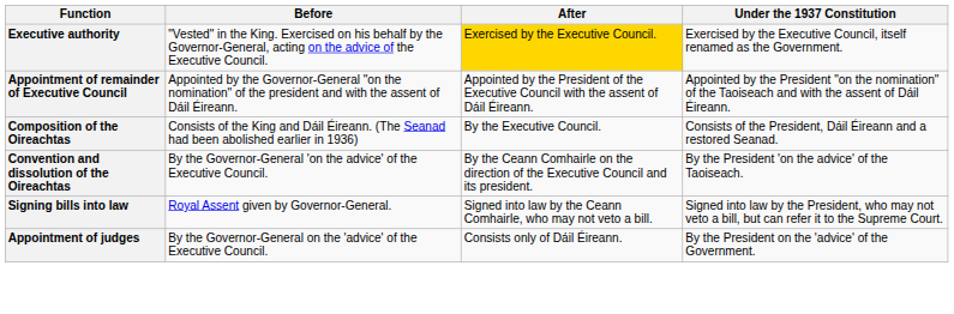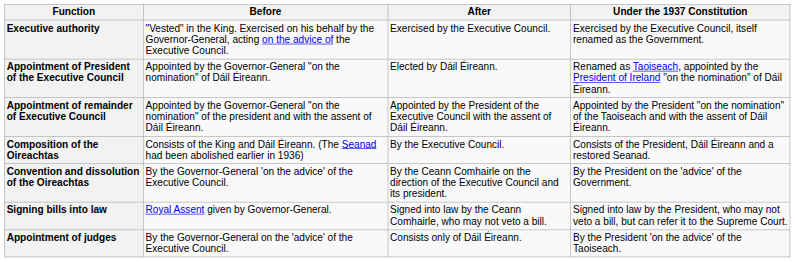Executive authority | After: gold background -> no background
+ row: Appointment of President of the Executive Council | Appointed by the Governor-General "on the nomination" of Dáil Éireann. | Elected by Dáil Éireann. | Renamed as Taoiseach, appointed by the President of Ireland "on the nomination" of Dáil Éireann.
Convention and dissolution of the Oireachtas | Under the 1937 Constitution: By the President 'on the advice' of the Taoiseach. -> By the President on the 'advice' of the Government.
Appointment of judges | Under the 1937 Constitution: By the President on the 'advice' of the Government. -> By the President 'on the advice' of the Taoiseach.
